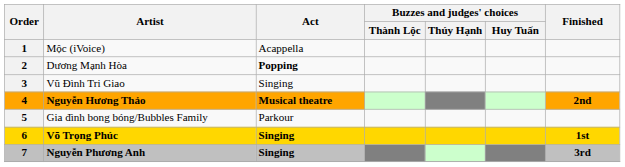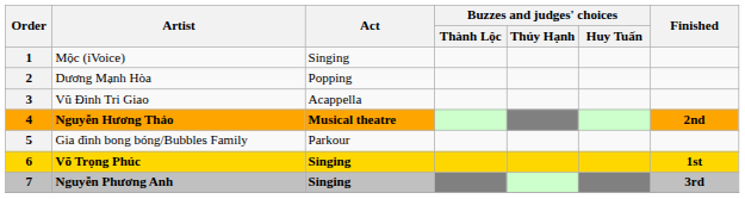Mộc (iVoice) | Act: Acappella -> Singing
Dương Mạnh Hòa | Act: bold -> normal
Vũ Đình Tri Giao | Act: Singing -> Acappella
